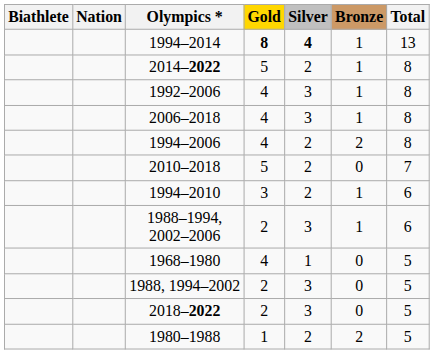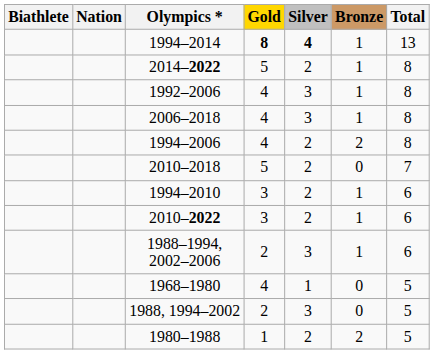+ row: 2010–2022 | 3 | 2 | 1 | 6
- row: 2018–2022 | 2 | 3 | 0 | 5
